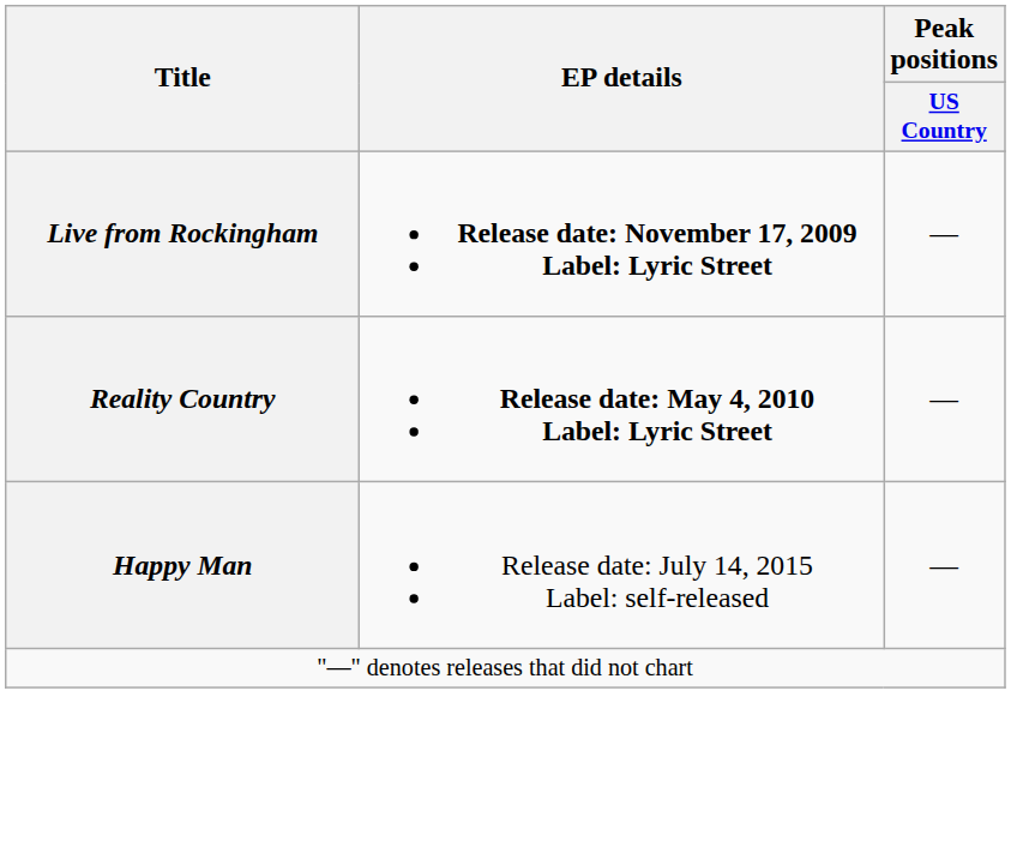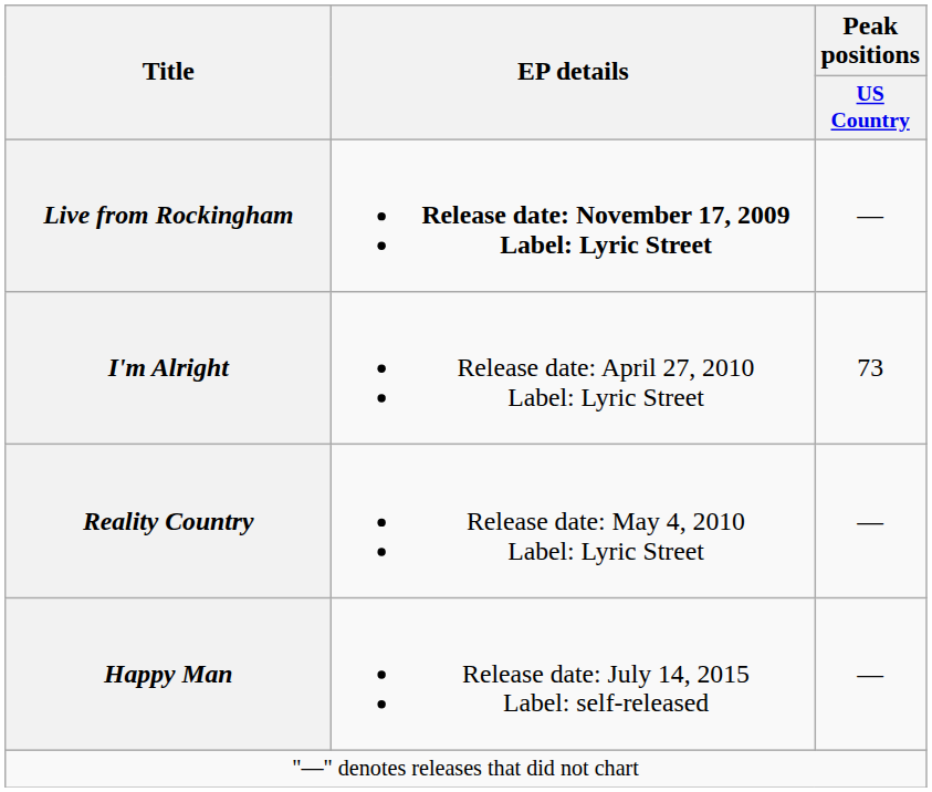+ row: I'm Alright | Release date: April 27, 2010 Label: Lyric Street | 73
Reality Country | EP details: bold -> normal
